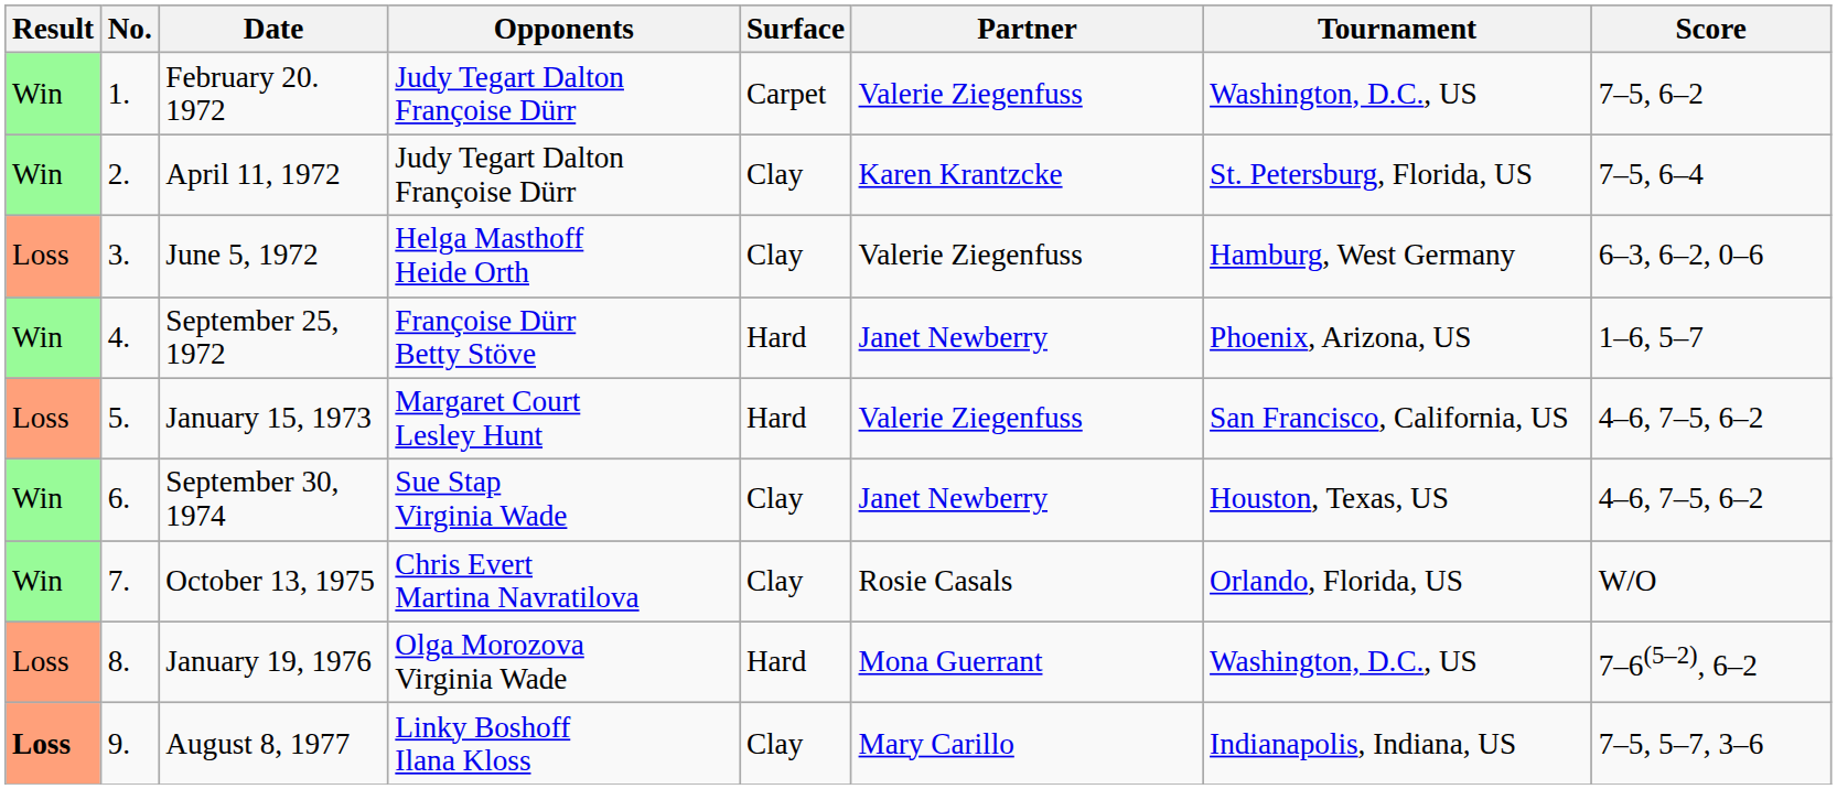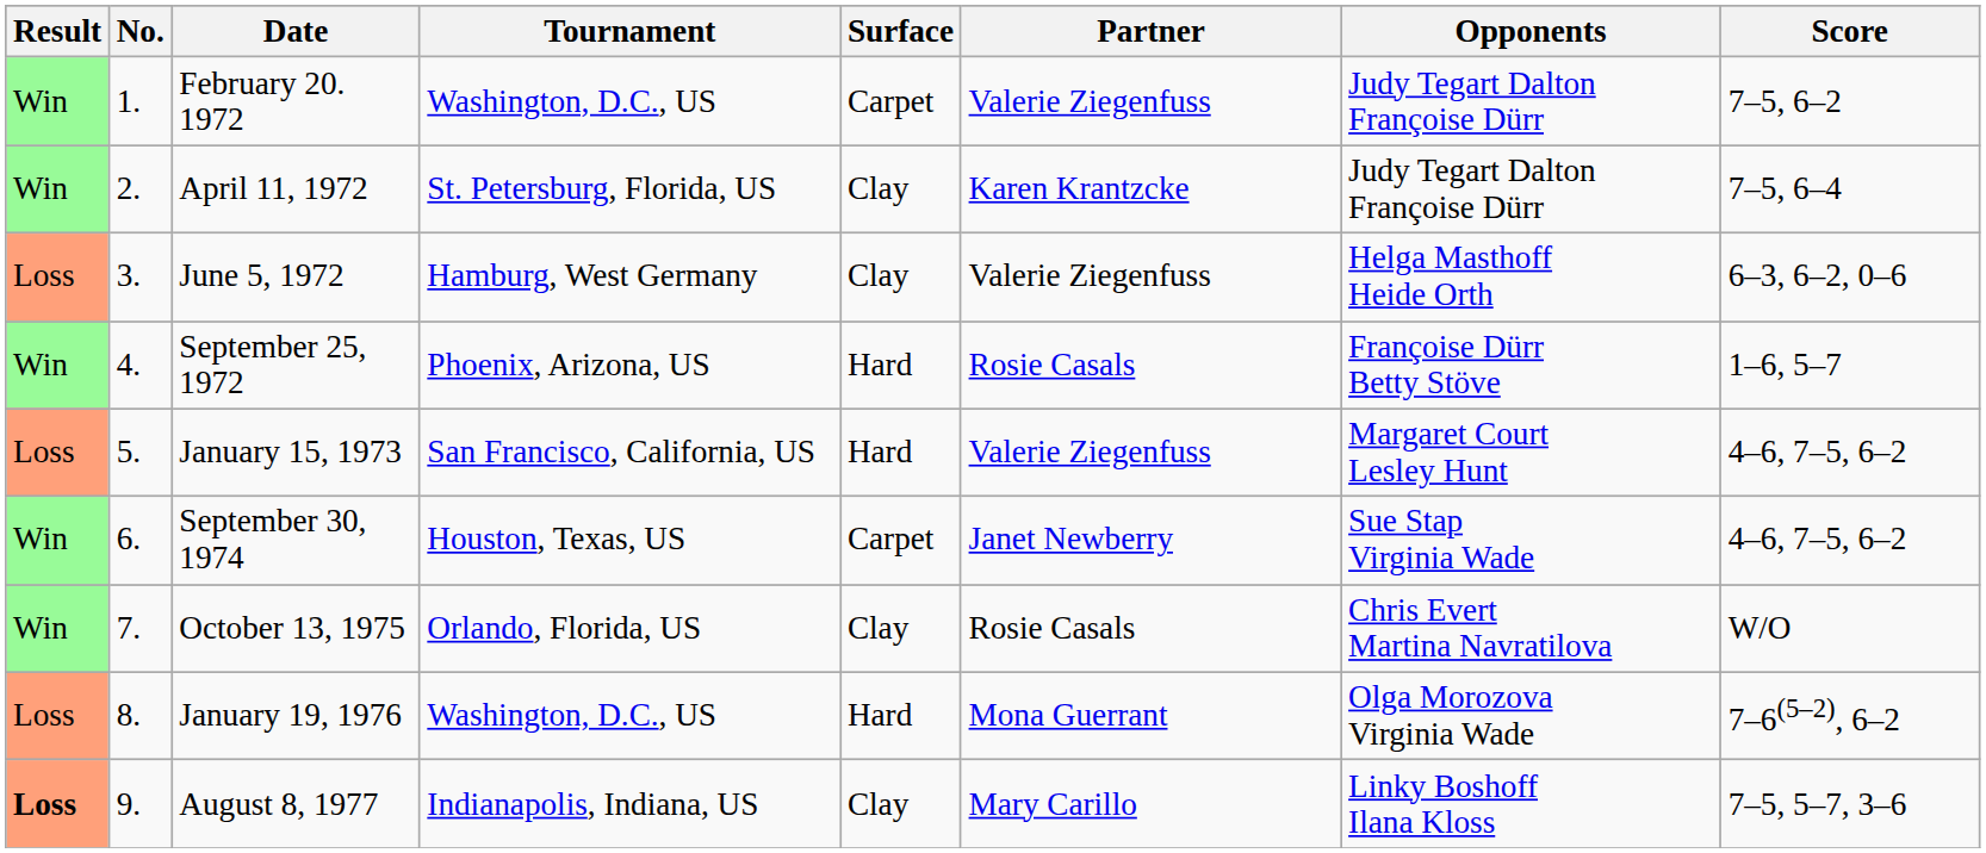columns swapped: Tournament <-> Opponents
September 25, 1972 | Partner: Janet Newberry -> Rosie Casals
September 30, 1974 | Surface: Clay -> Carpet
